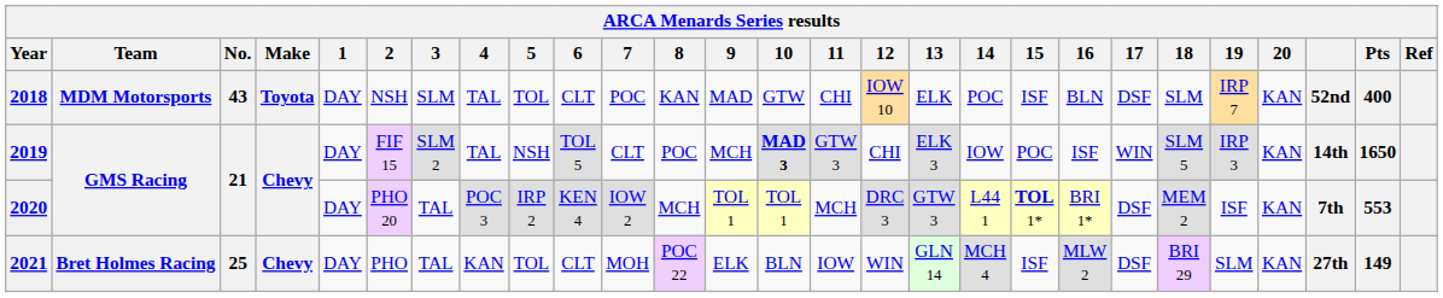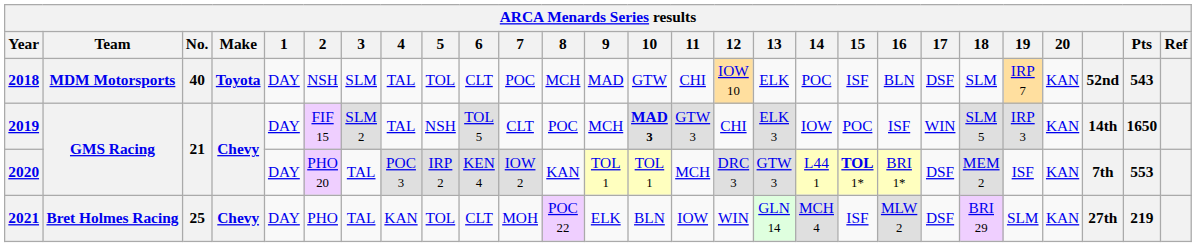2018 | No.: 43 -> 40
2018 | 8: KAN -> MCH
2018 | Pts: 400 -> 543
2020 | 8: MCH -> KAN
2021 | Pts: 149 -> 219
